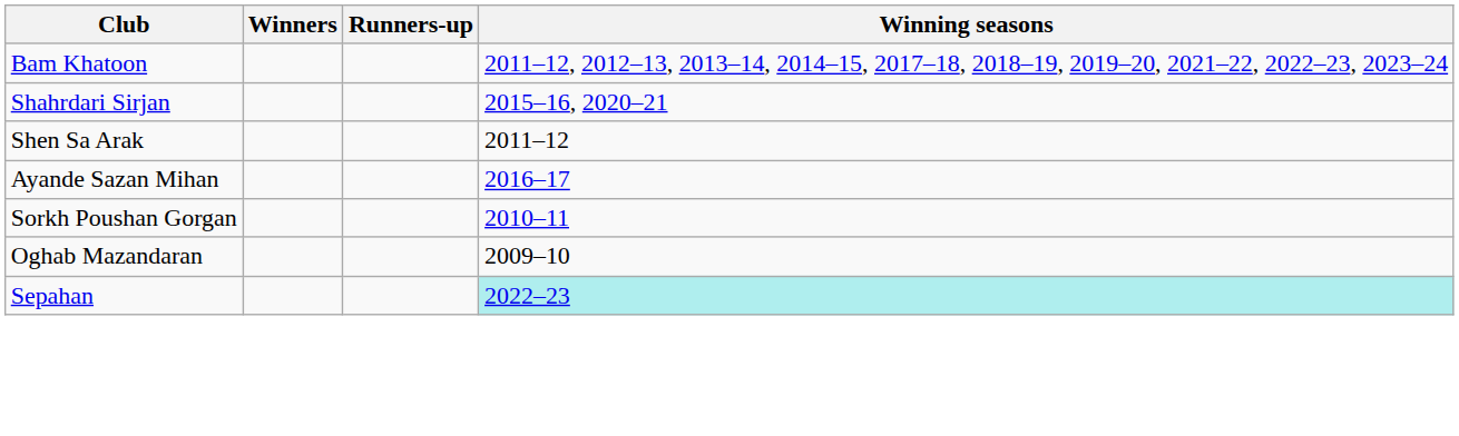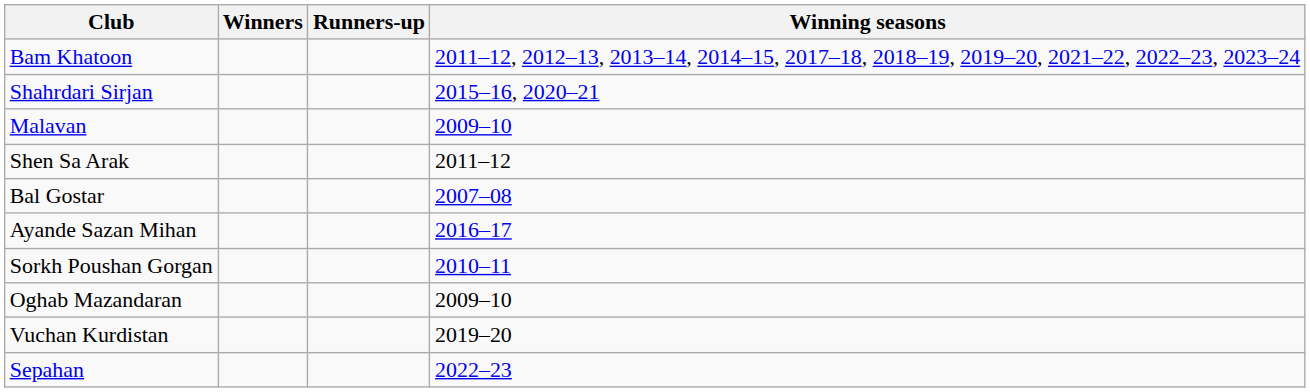+ row: Malavan | 2009–10
+ row: Bal Gostar | 2007–08
+ row: Vuchan Kurdistan | 2019–20
Sepahan | Winning seasons: paleturquoise background -> no background
